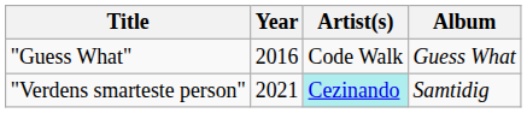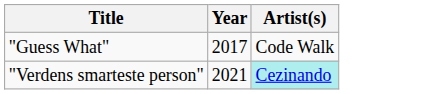- column: Album | Guess What | Samtidig
"Guess What" | Year: 2016 -> 2017
